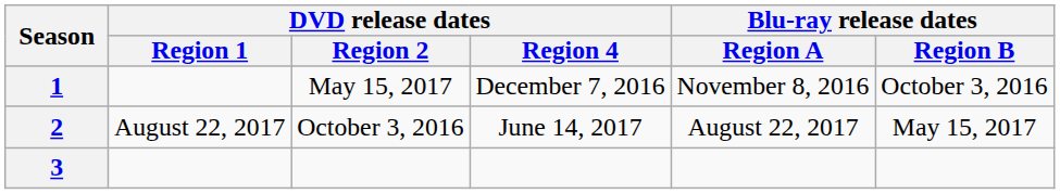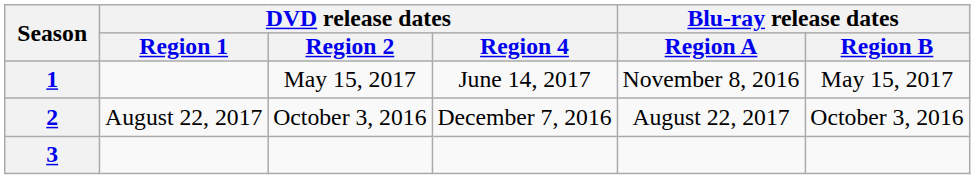1 | DVD release dates / Region 4: December 7, 2016 -> June 14, 2017
1 | Blu-ray release dates / Region B: October 3, 2016 -> May 15, 2017
2 | DVD release dates / Region 4: June 14, 2017 -> December 7, 2016
2 | Blu-ray release dates / Region B: May 15, 2017 -> October 3, 2016
